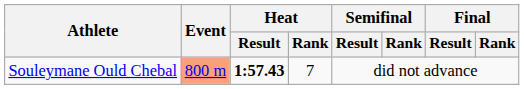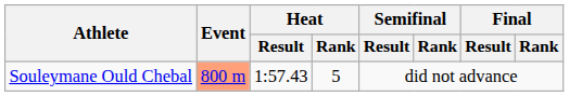Souleymane Ould Chebal | Heat / Result: bold -> normal
Souleymane Ould Chebal | Heat / Rank: 7 -> 5
